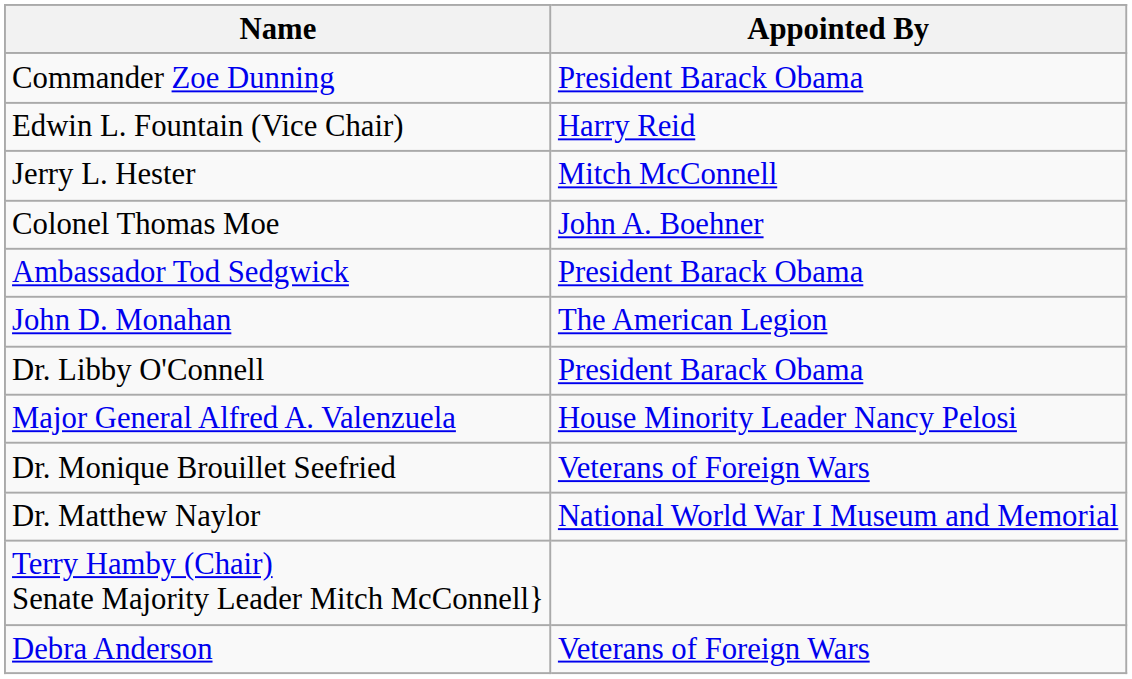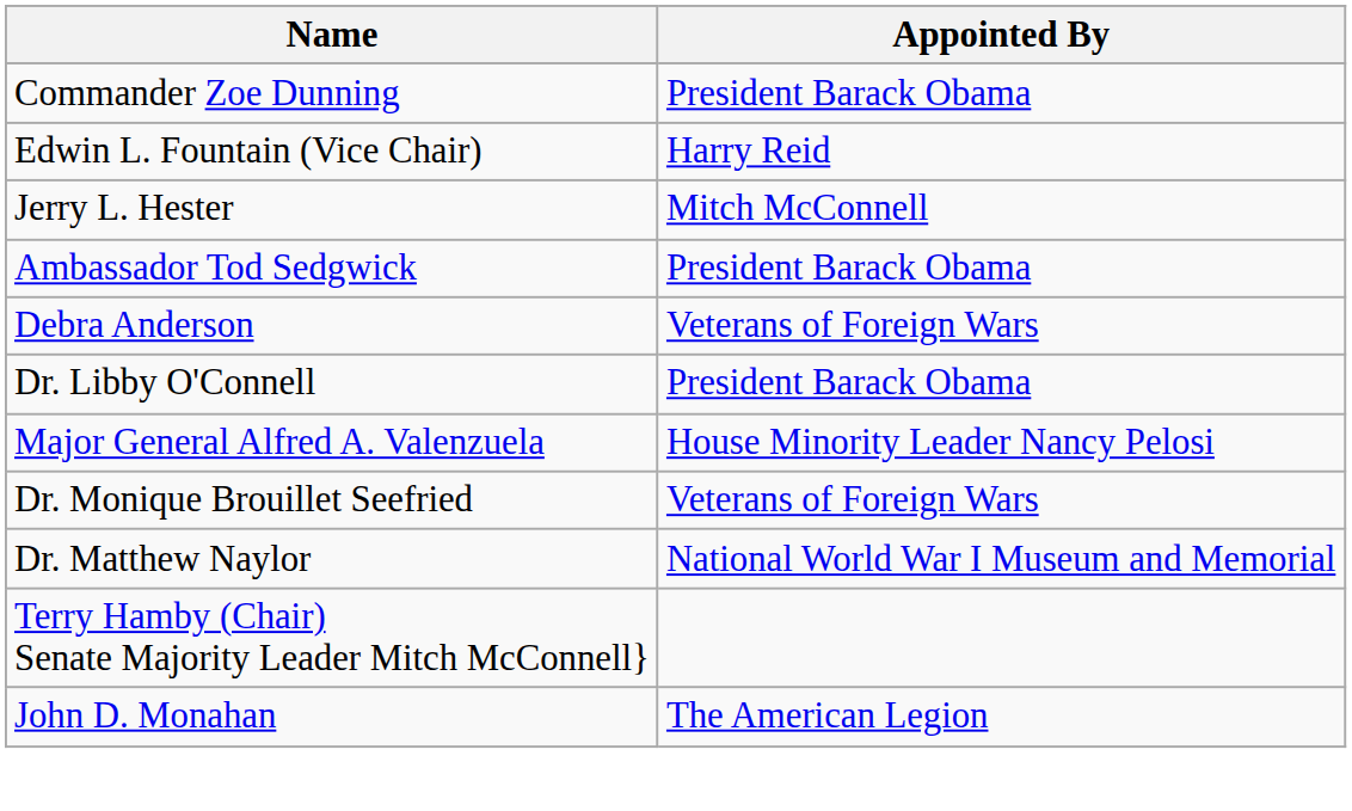- row: Colonel Thomas Moe | John A. Boehner
rows swapped: John D. Monahan <-> Debra Anderson
